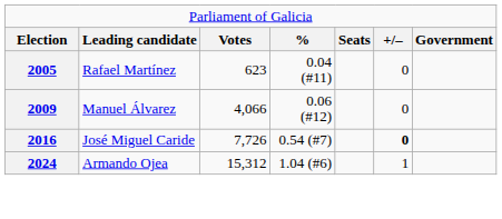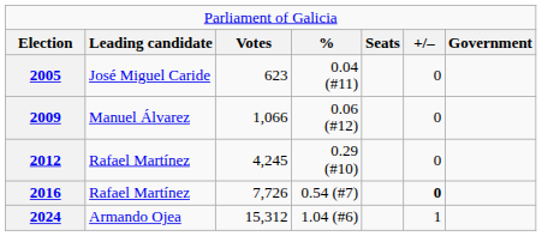2005 | column 2: Rafael Martínez -> José Miguel Caride
2009 | column 3: 4,066 -> 1,066
+ row: 2012 | Rafael Martínez | 4,245 | 0.29 (#10) | 0
2016 | column 2: José Miguel Caride -> Rafael Martínez
